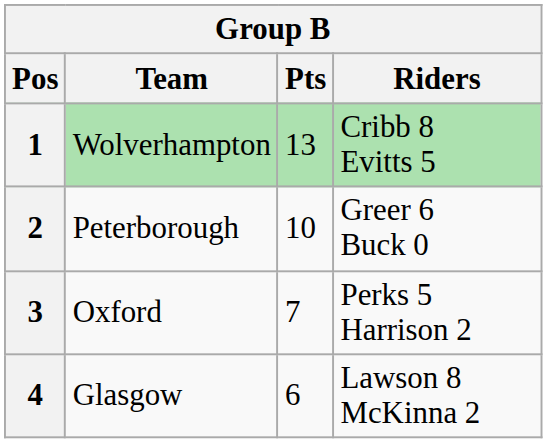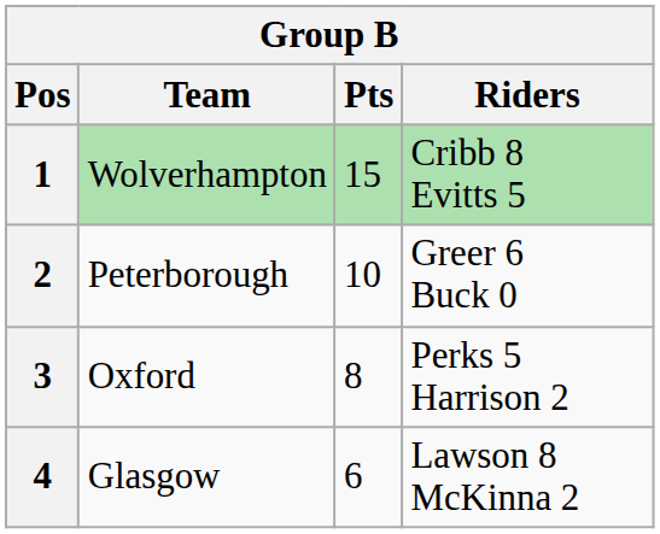1 | Pts: 13 -> 15
3 | Pts: 7 -> 8
